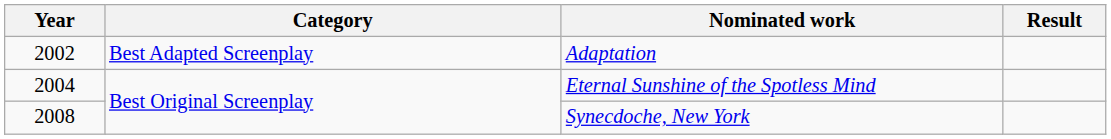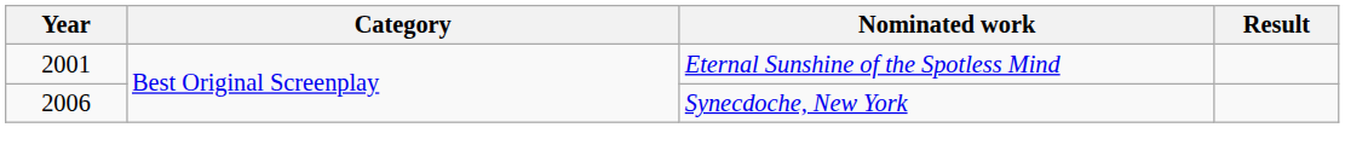- row: 2002 | Best Adapted Screenplay | Adaptation
Eternal Sunshine of the Spotless Mind | Year: 2004 -> 2001
Synecdoche, New York | Year: 2008 -> 2006
